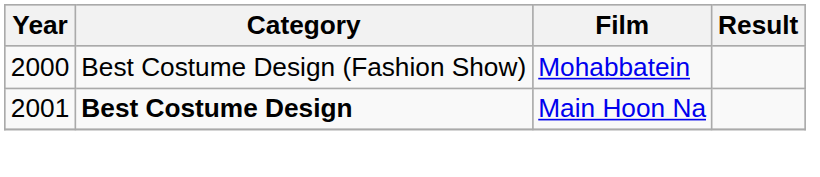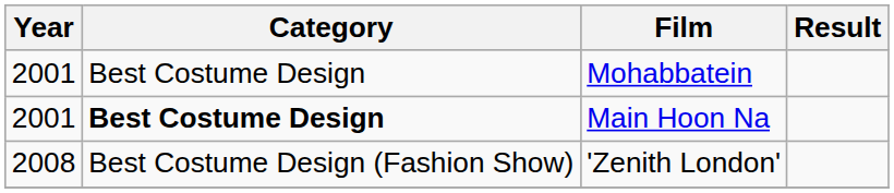Mohabbatein | Year: 2000 -> 2001
Mohabbatein | Category: Best Costume Design (Fashion Show) -> Best Costume Design
+ row: 2008 | Best Costume Design (Fashion Show) | 'Zenith London'
